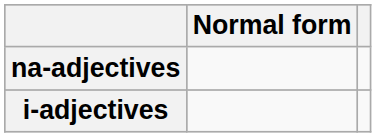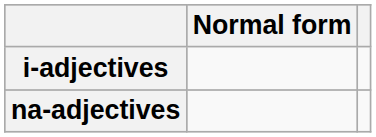rows swapped: i-adjectives <-> na-adjectives
